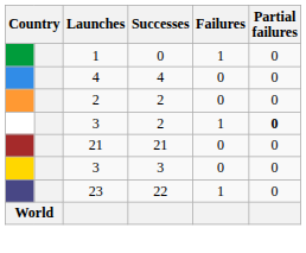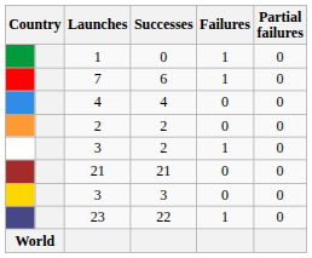+ row: 7 | 6 | 1 | 0
3 / 2 | Partial failures: bold -> normal
